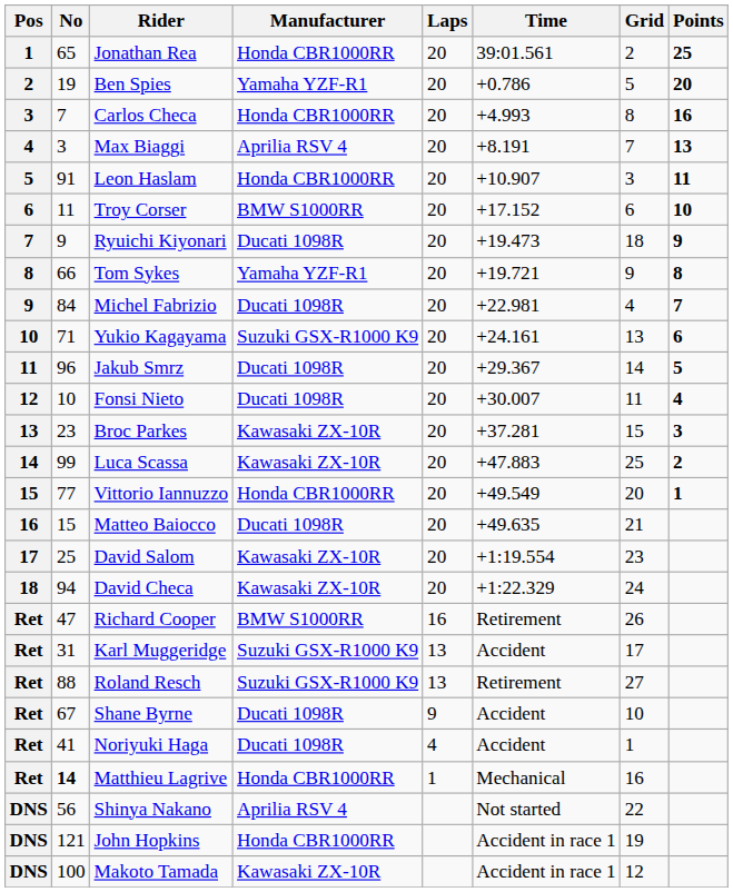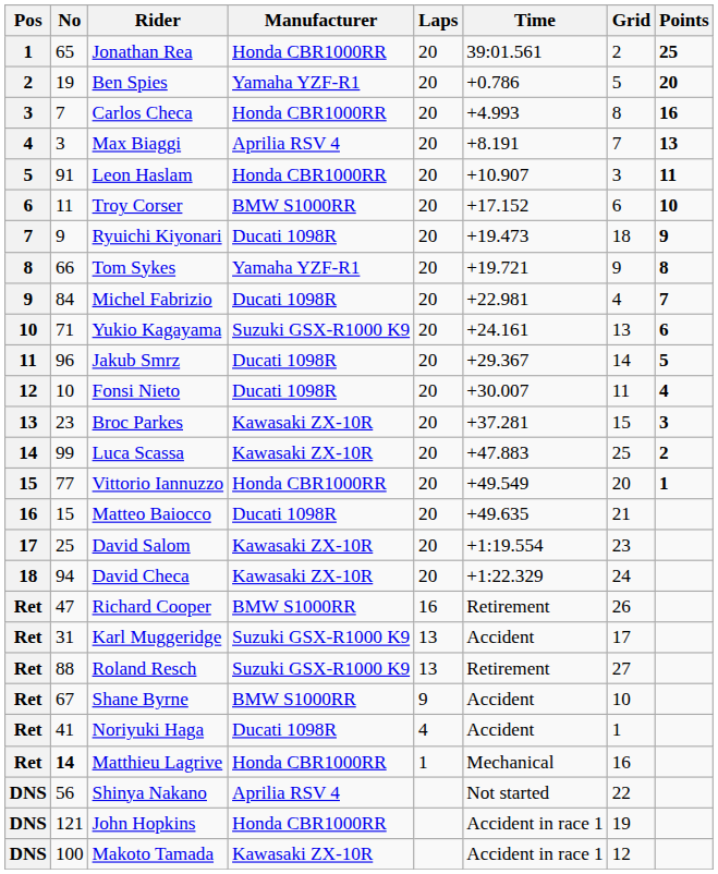Shane Byrne | Manufacturer: Ducati 1098R -> BMW S1000RR
